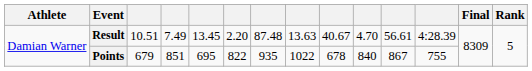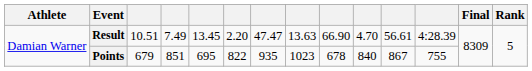Result | column 7: 87.48 -> 47.47
Result | column 9: 40.67 -> 66.90
Points | column 8: 1022 -> 1023
